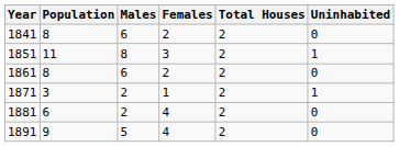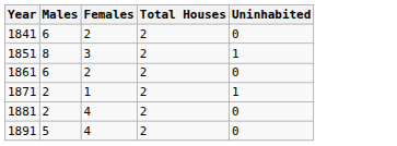- column: Population | 8 | 11 | 8 | 3 | 6 | 9
